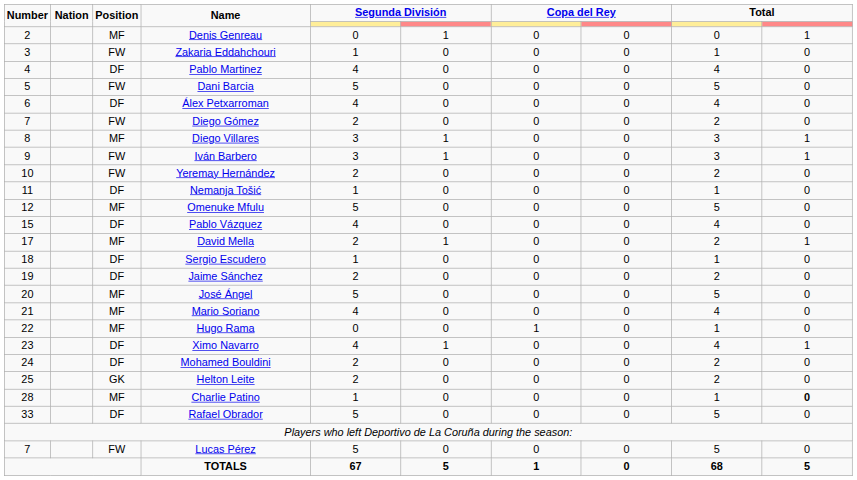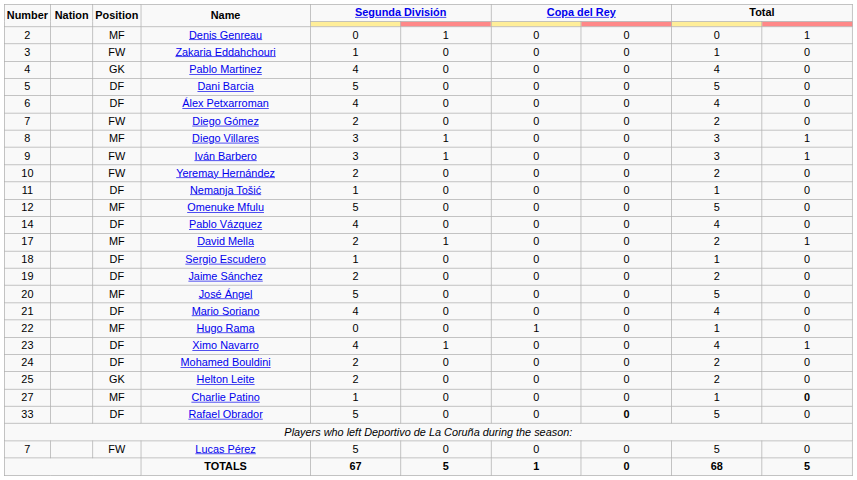Pablo Martinez | Position: DF -> GK
Dani Barcia | Position: FW -> DF
Pablo Vázquez | Number: 15 -> 14
Mario Soriano | Position: MF -> DF
Charlie Patino | Number: 28 -> 27
Rafael Obrador | column 8: normal -> bold
